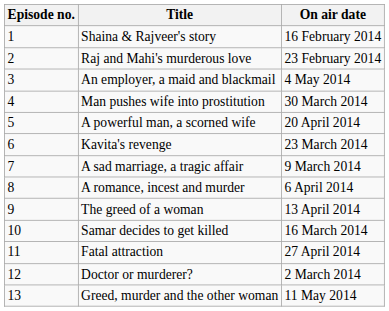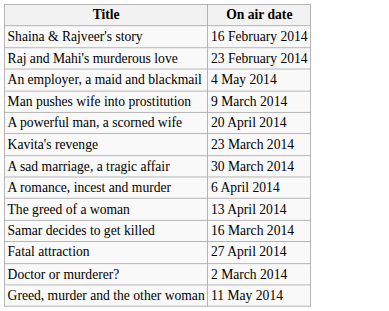- column: Episode no. | 1 | 2 | 3 | 4 | 5 | 6 | 7 | 8 | 9 | 10 | 11 | 12 | 13
Man pushes wife into prostitution | On air date: 30 March 2014 -> 9 March 2014
A sad marriage, a tragic affair | On air date: 9 March 2014 -> 30 March 2014
